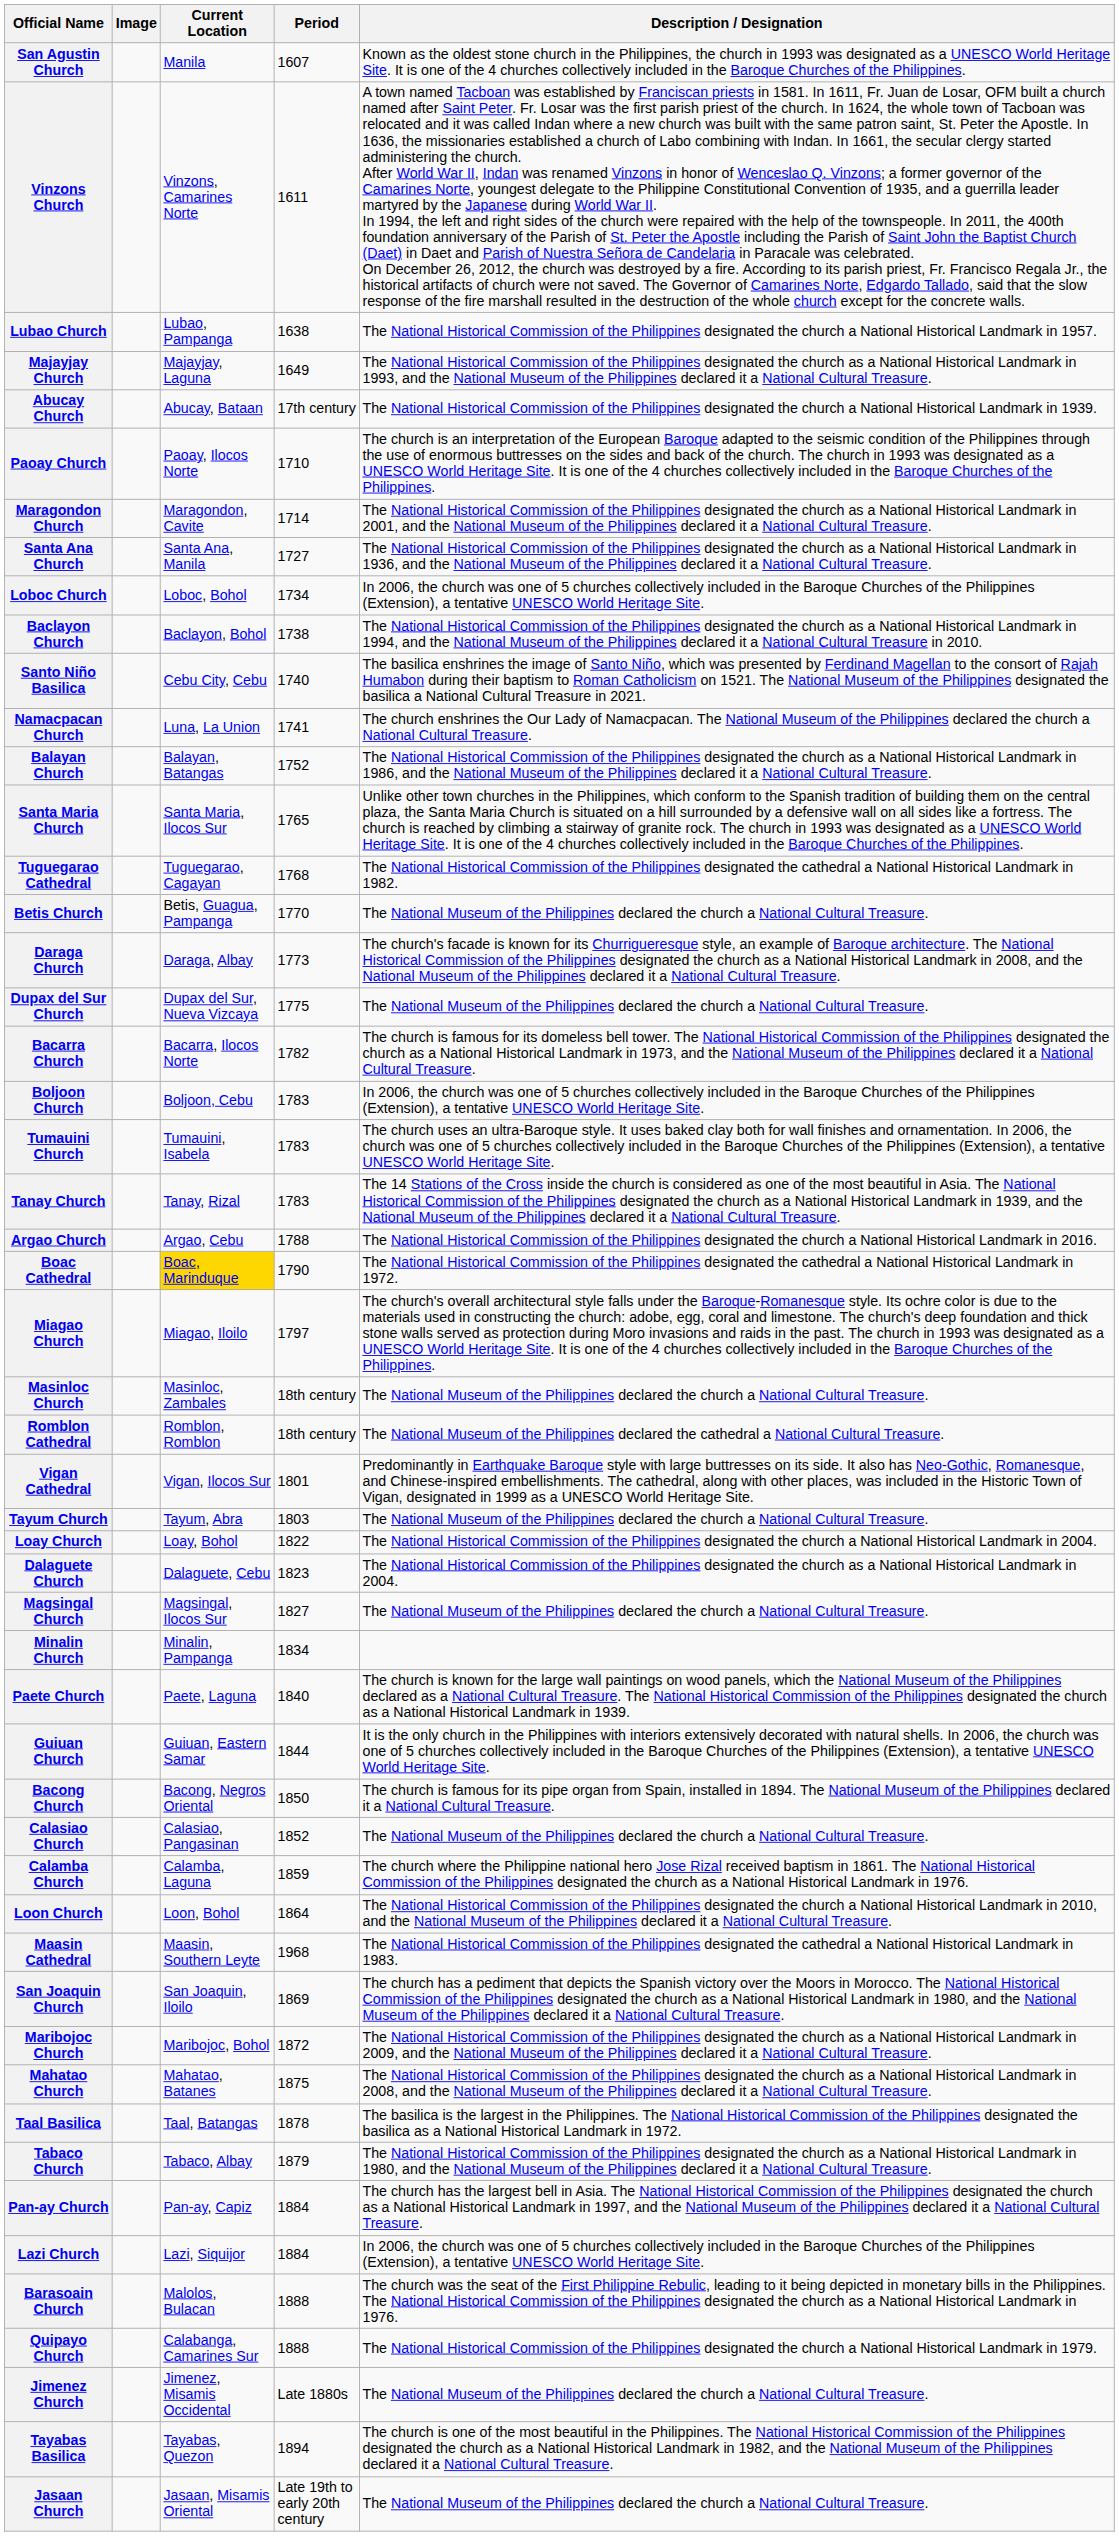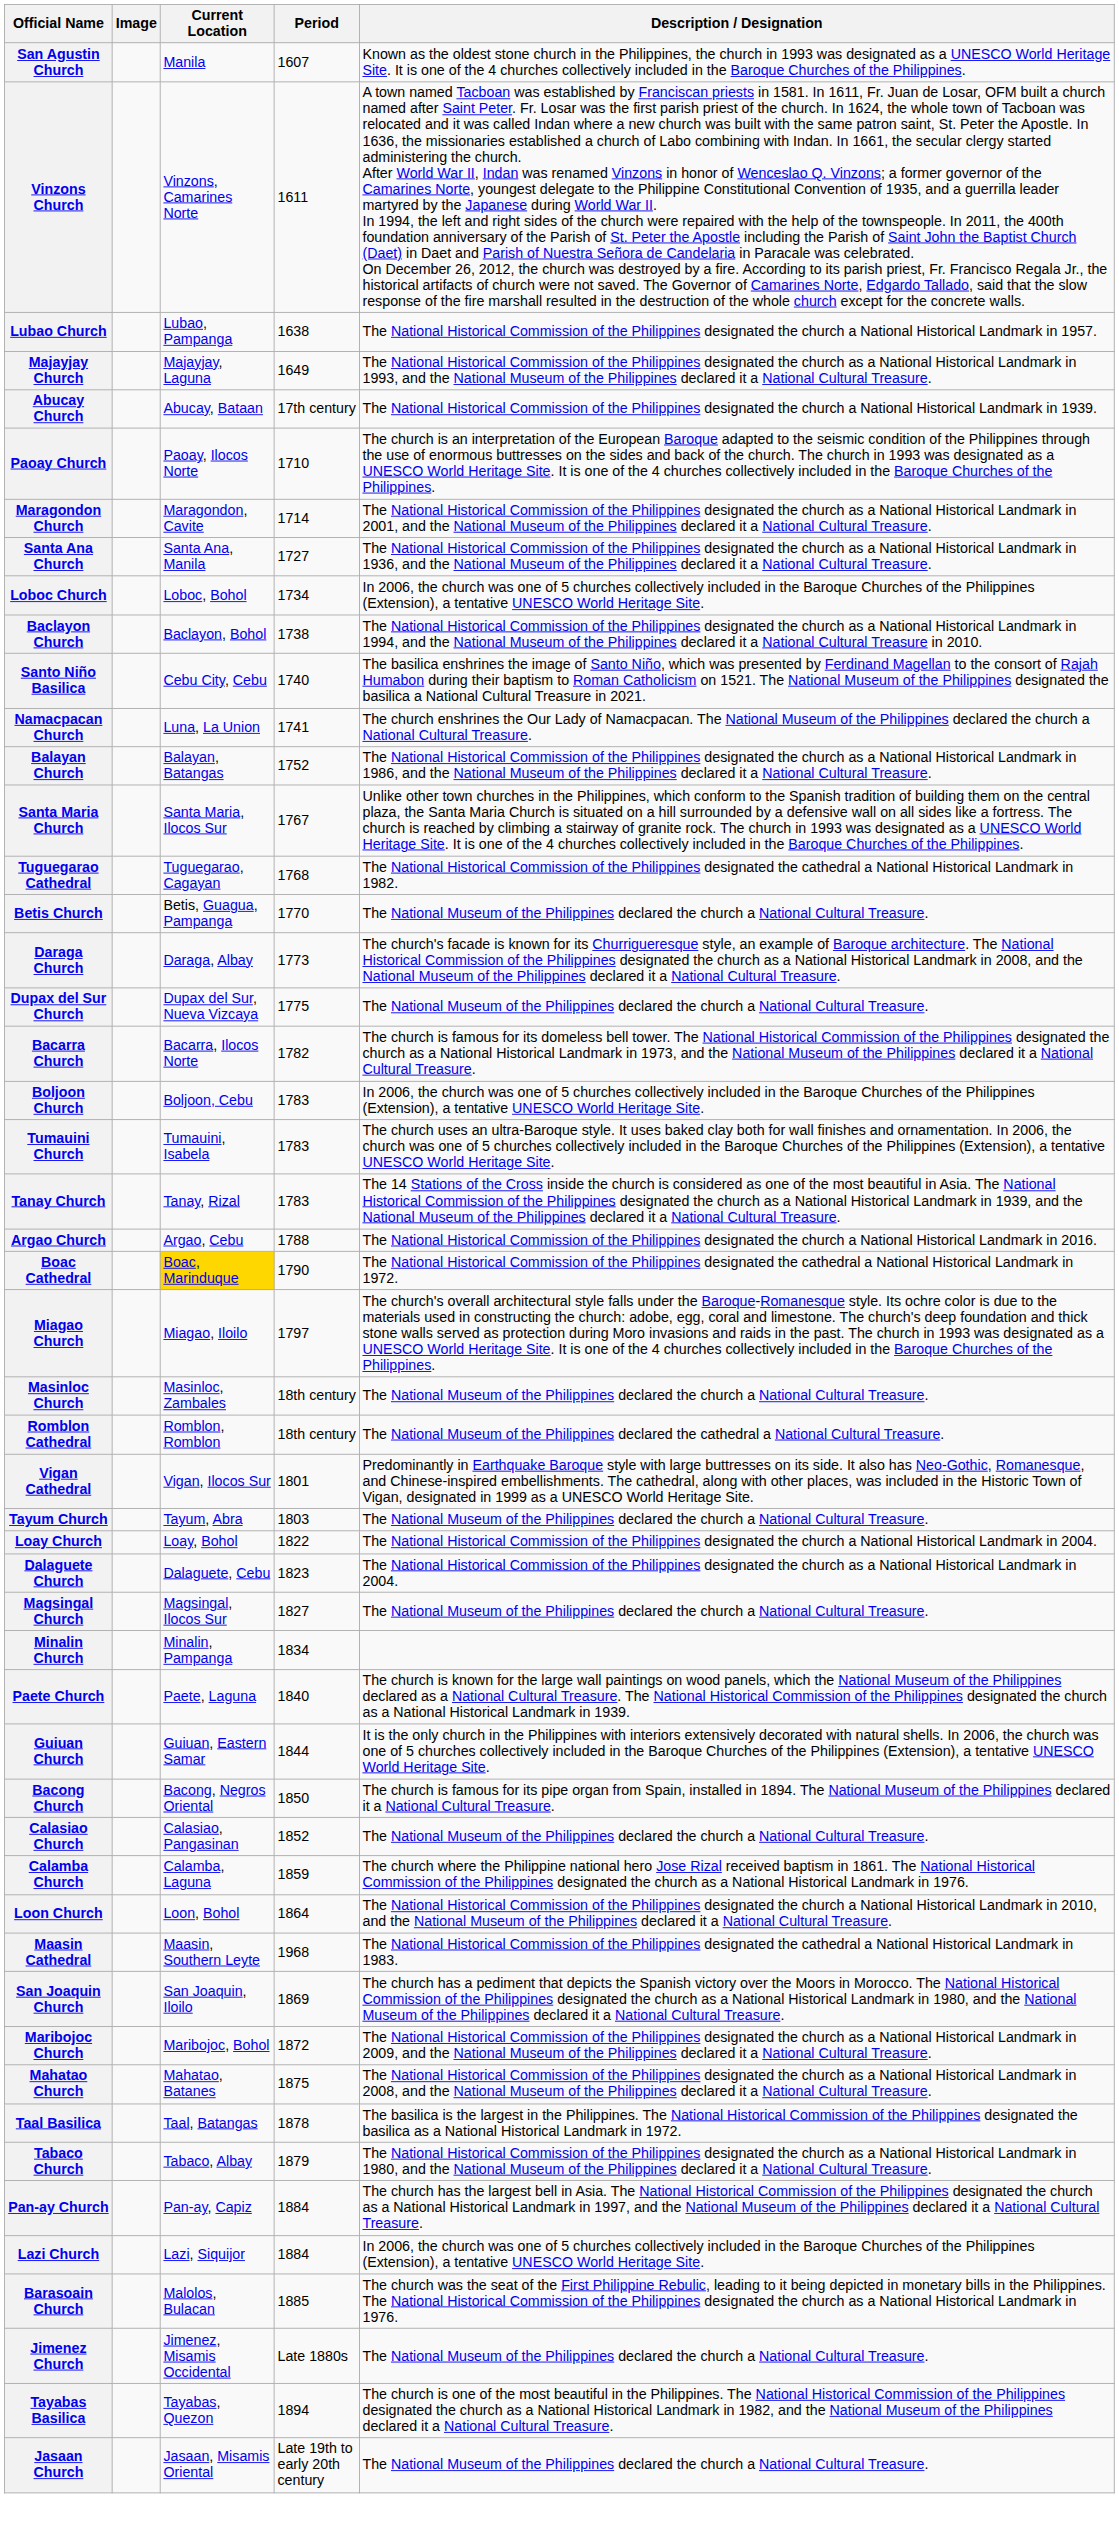Santa Maria Church | Period: 1765 -> 1767
Barasoain Church | Period: 1888 -> 1885
- row: Quipayo Church | Calabanga, Camarines Sur | 1888 | The National Historical Commission of the Philippines designated the church a National Historical Landmark in 1979.
